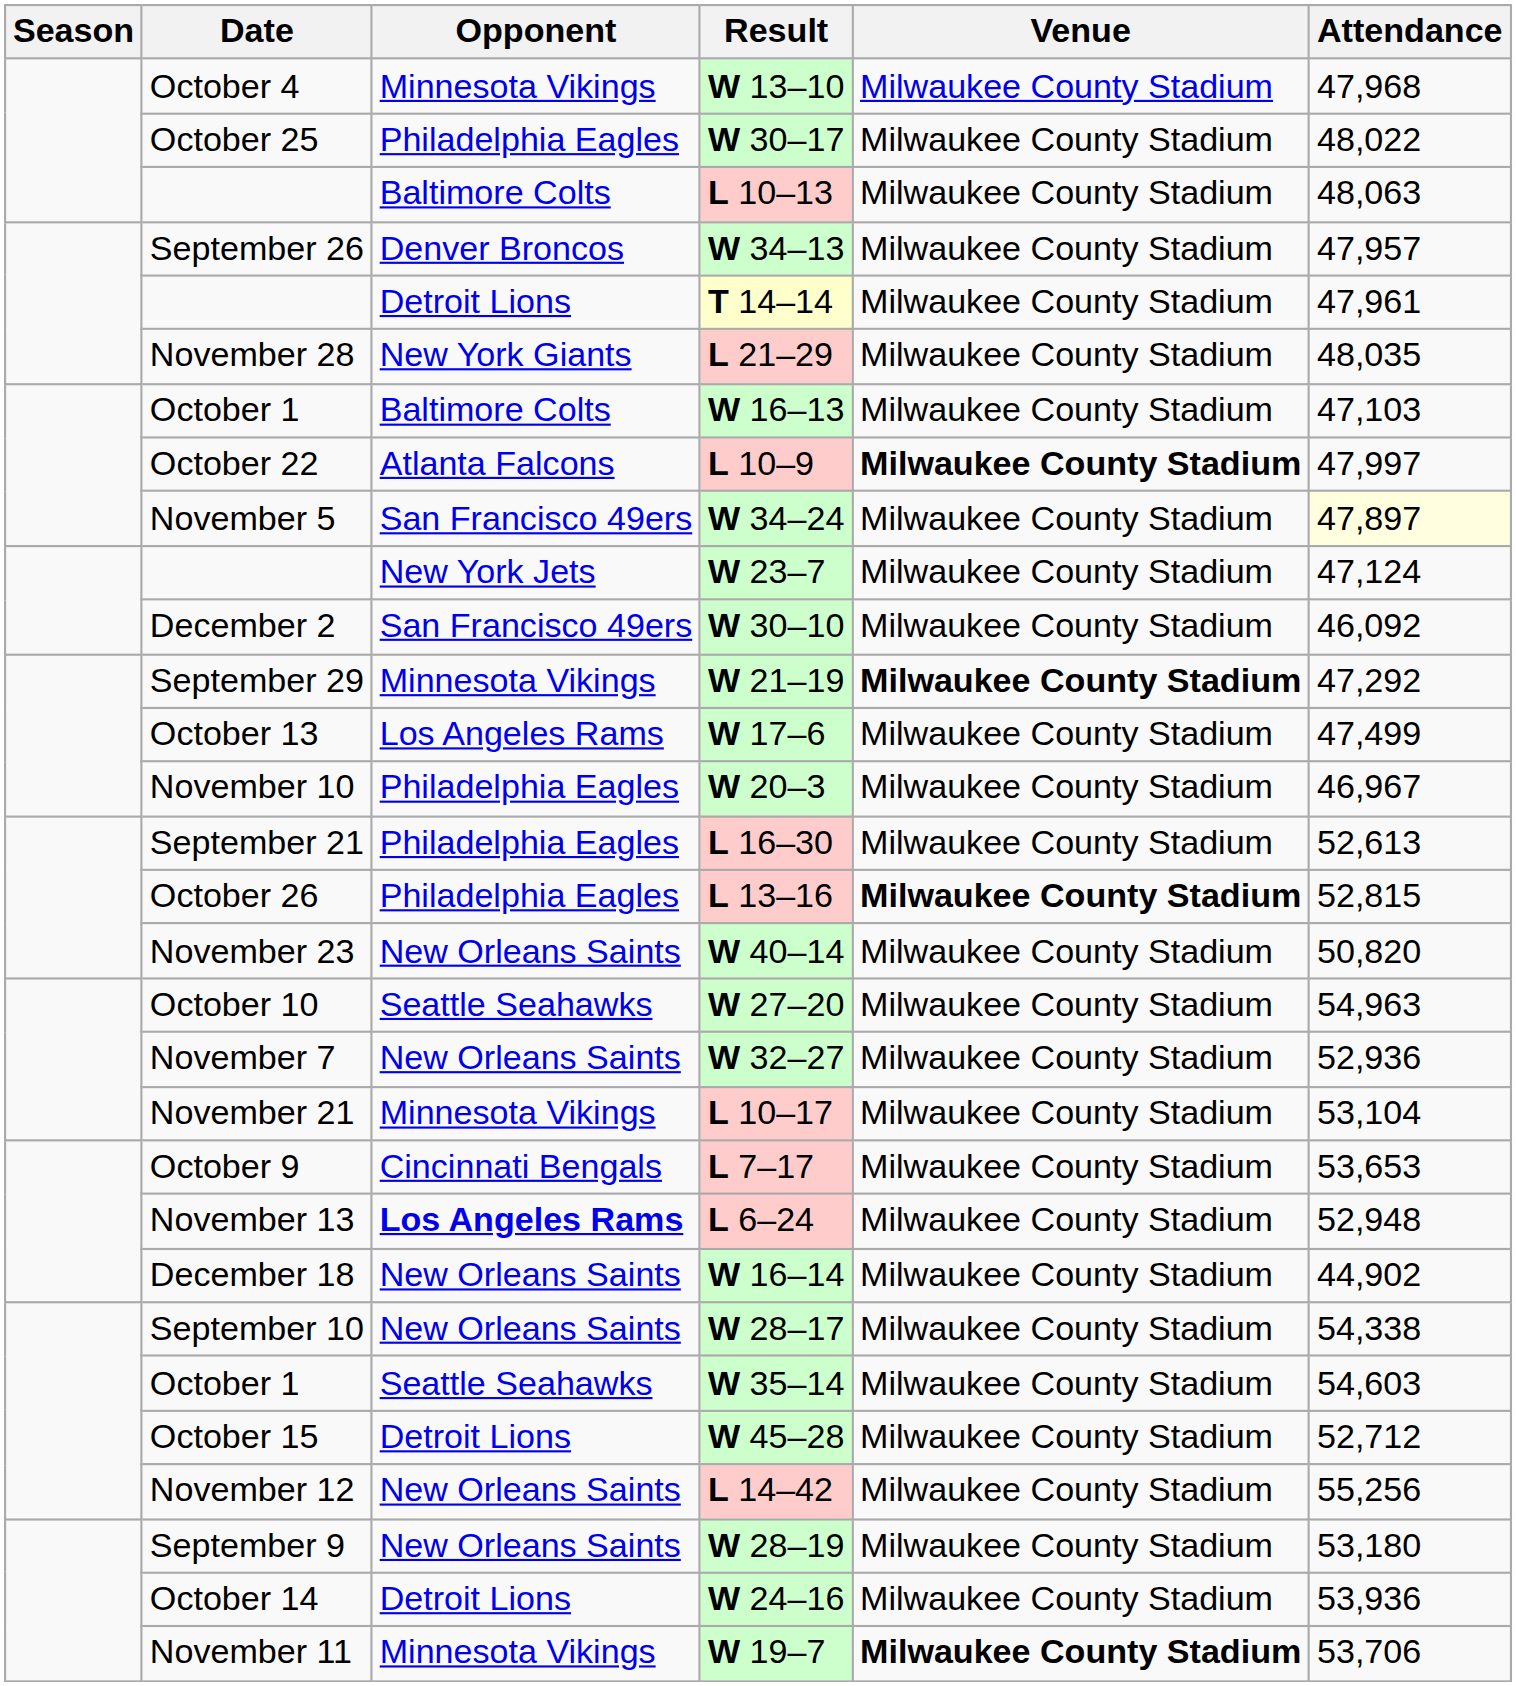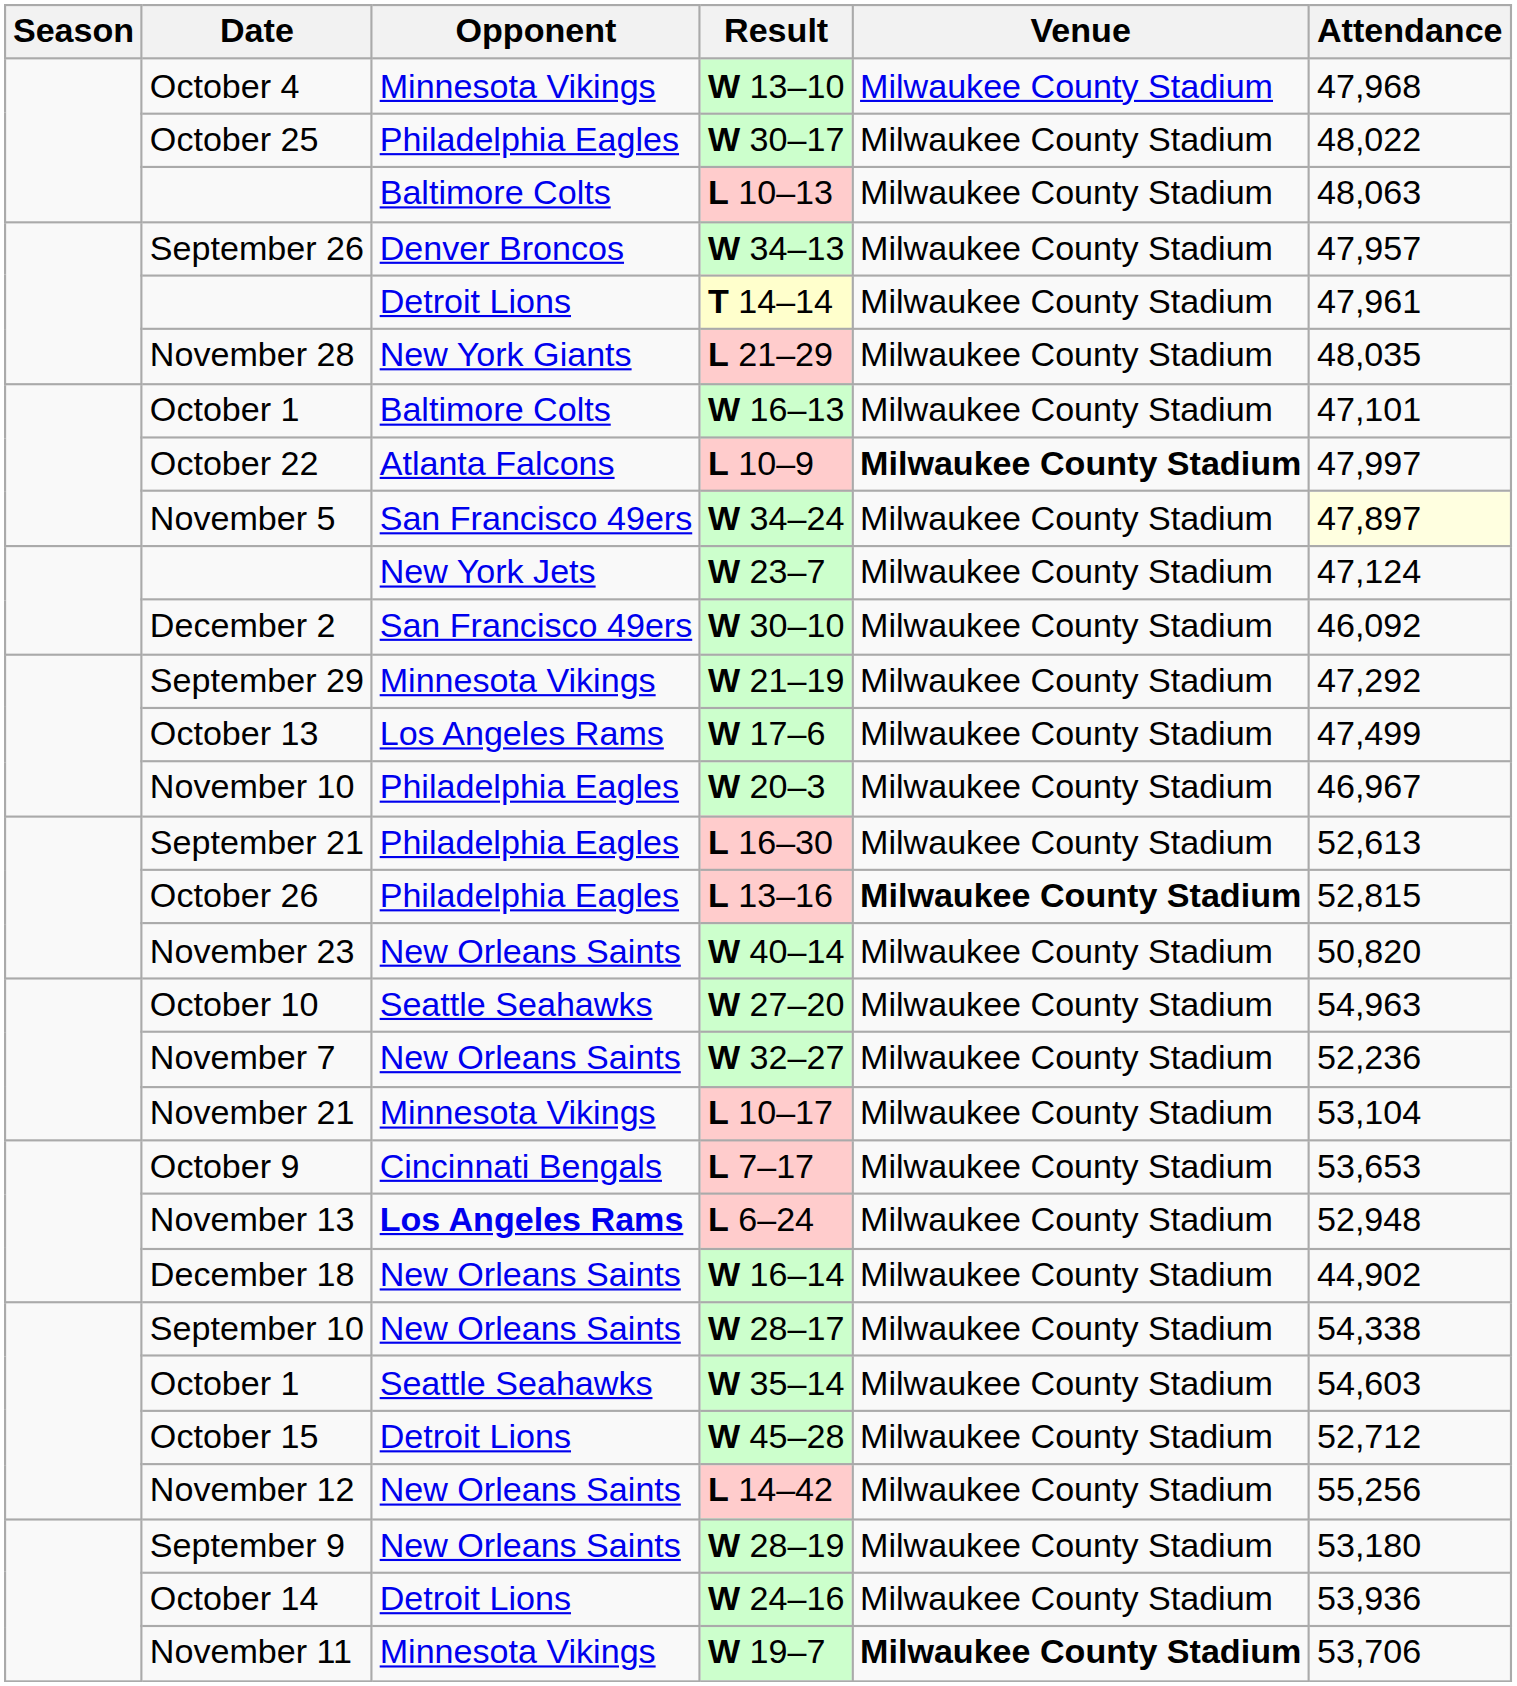October 1 / W 16–13 | Attendance: 47,103 -> 47,101
September 29 | Venue: bold -> normal
November 7 | Attendance: 52,936 -> 52,236
